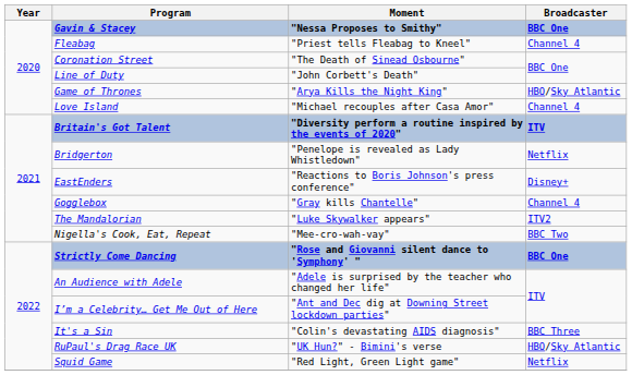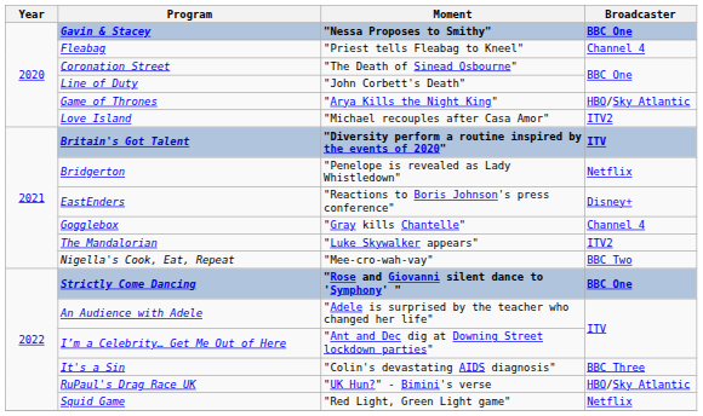Love Island | Broadcaster: Channel 4 -> ITV2
